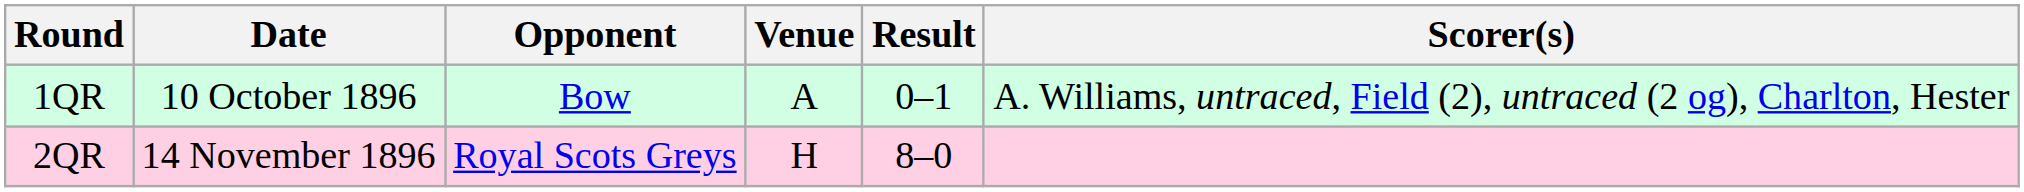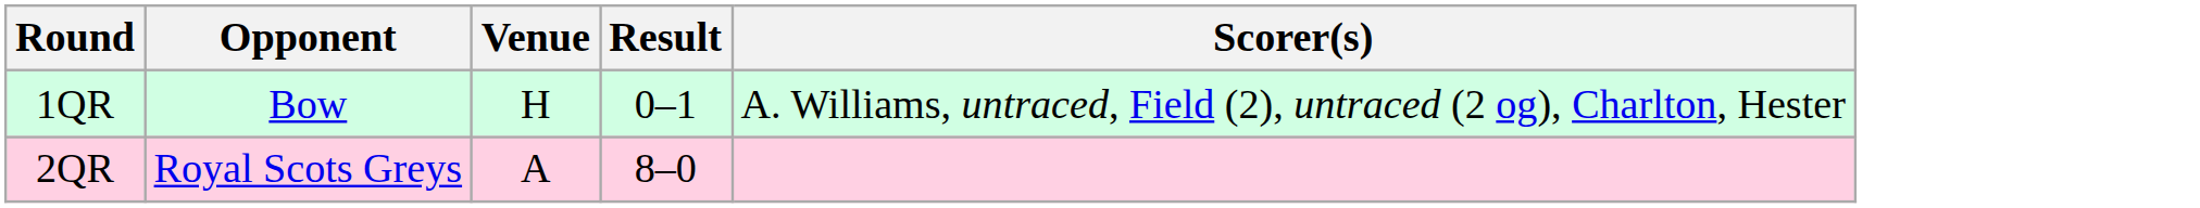- column: Date | 10 October 1896 | 14 November 1896
1QR | Venue: A -> H
2QR | Venue: H -> A
